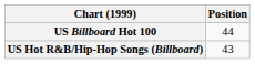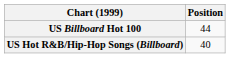US Hot R&B/Hip-Hop Songs (Billboard) | Position: 43 -> 40
